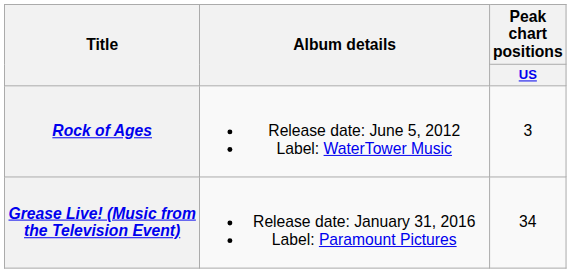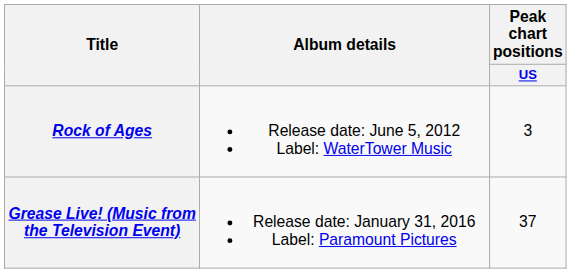Grease Live! (Music from the Television Event) | Peak chart positions / US: 34 -> 37
